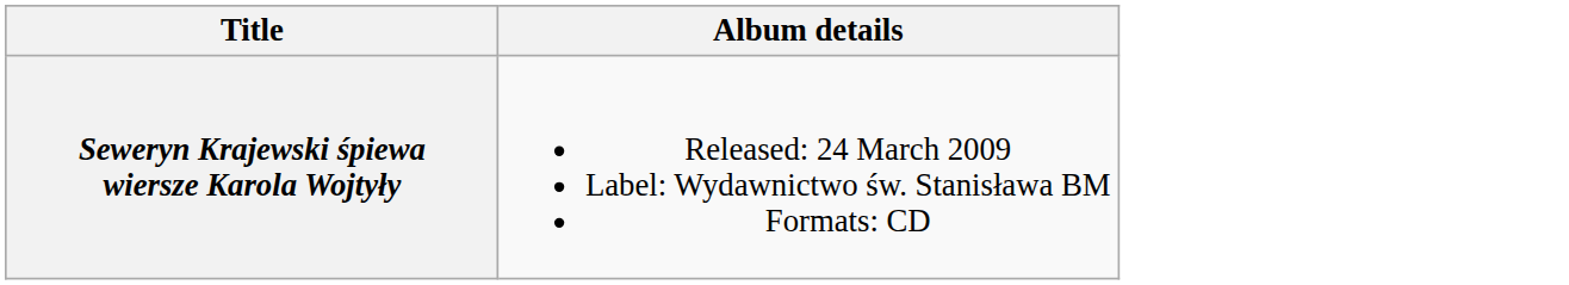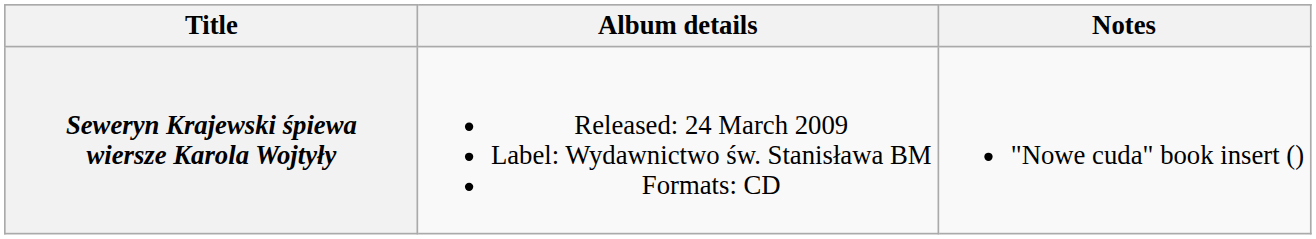+ column: Notes | "Nowe cuda" book insert ()
